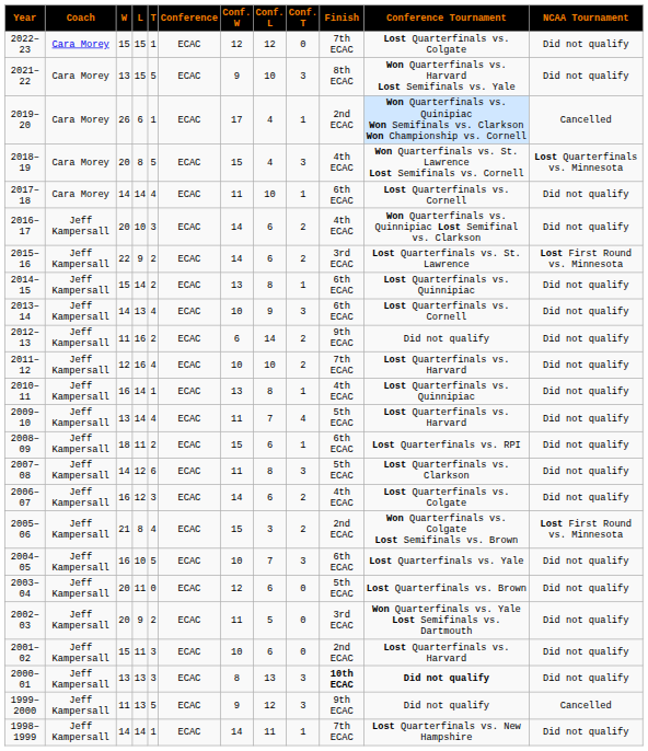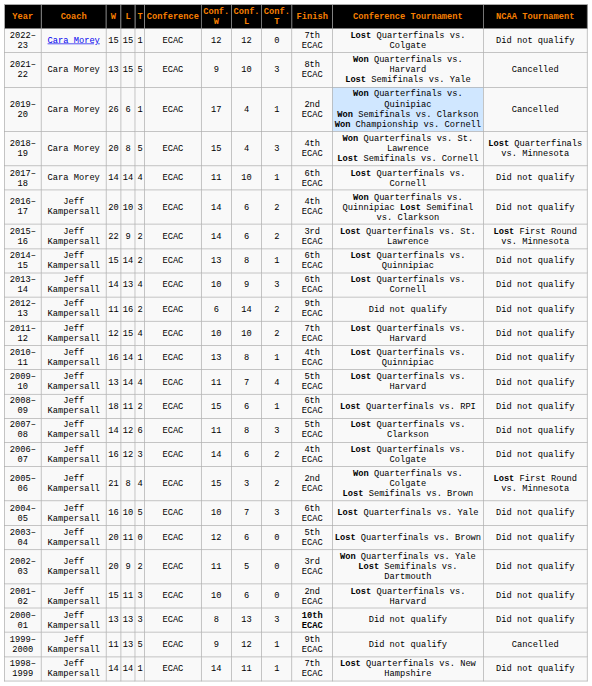2021–22 | NCAA Tournament: Did not qualify -> Cancelled
2011–12 | L: 16 -> 15
2000–01 | Conference Tournament: bold -> normal
1999–2000 | Conf. T: 3 -> 1
